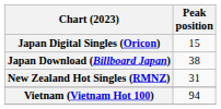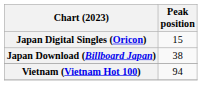- row: New Zealand Hot Singles (RMNZ) | 31
